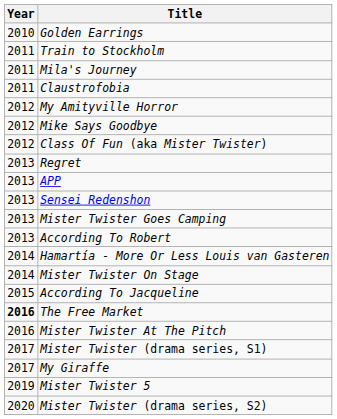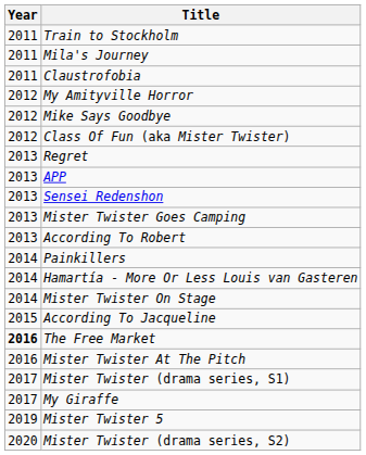- row: 2010 | Golden Earrings
+ row: 2014 | Painkillers
